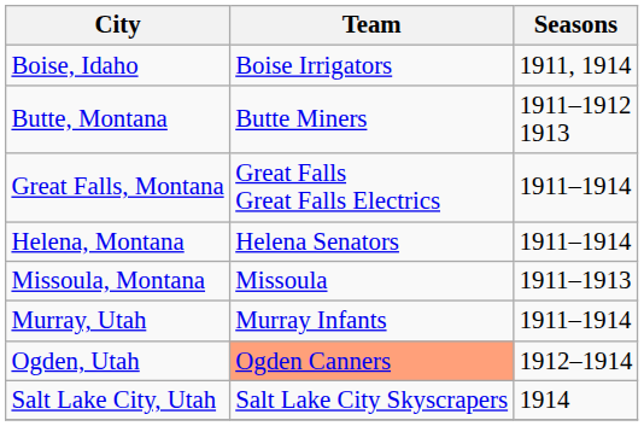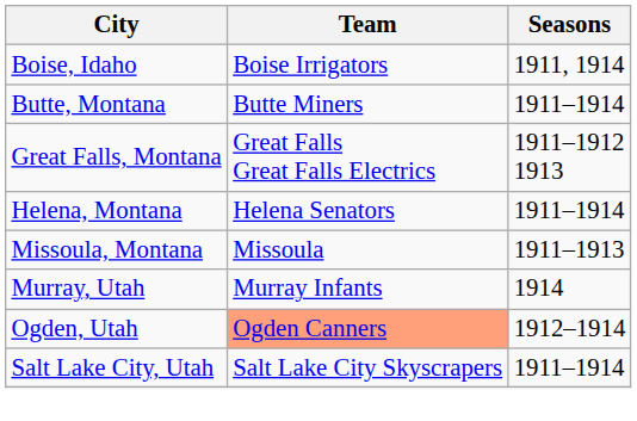Butte, Montana | Seasons: 1911–1912 1913 -> 1911–1914
Great Falls, Montana | Seasons: 1911–1914 -> 1911–1912 1913
Murray, Utah | Seasons: 1911–1914 -> 1914
Salt Lake City, Utah | Seasons: 1914 -> 1911–1914
